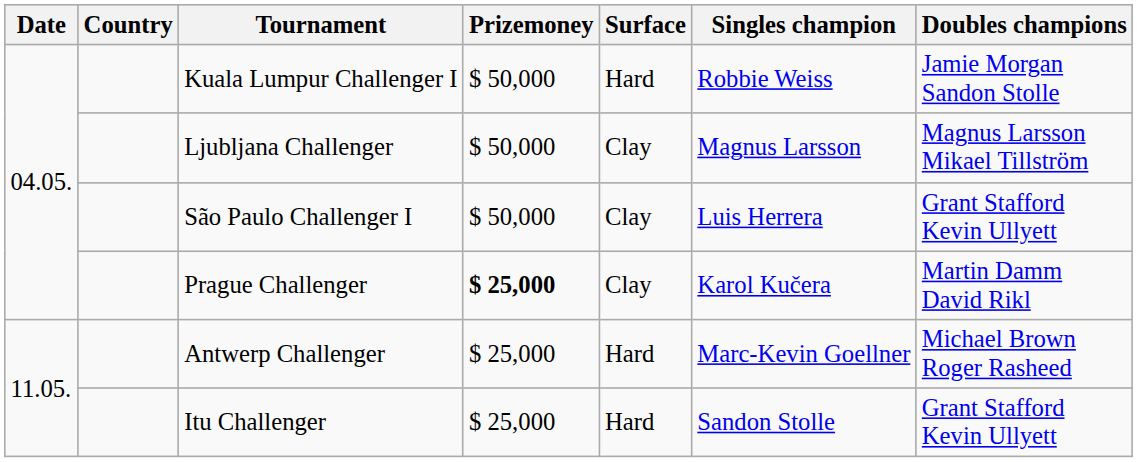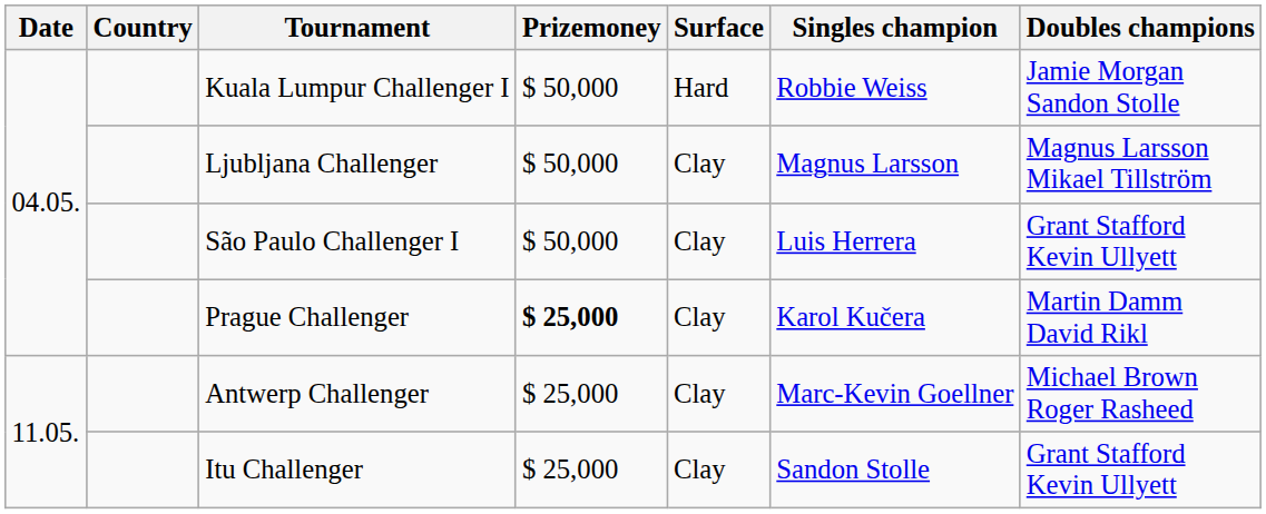Antwerp Challenger | Surface: Hard -> Clay
Itu Challenger | Surface: Hard -> Clay
